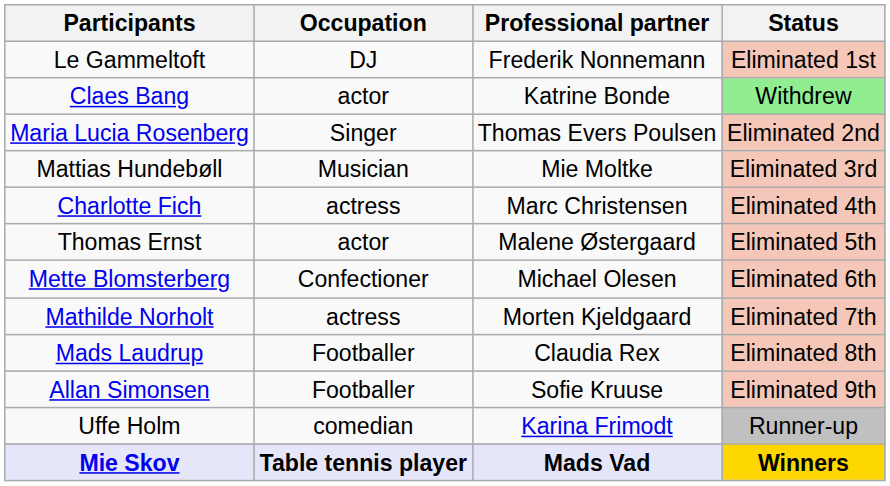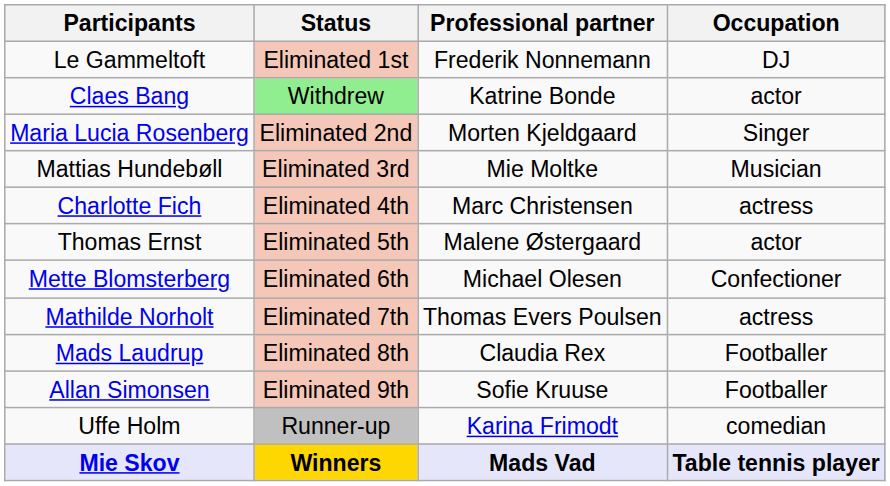columns swapped: Occupation <-> Status
Maria Lucia Rosenberg | Professional partner: Thomas Evers Poulsen -> Morten Kjeldgaard
Mathilde Norholt | Professional partner: Morten Kjeldgaard -> Thomas Evers Poulsen
